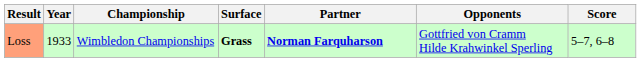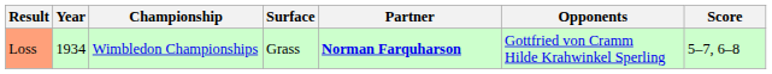Loss | Year: 1933 -> 1934
Loss | Surface: bold -> normal
